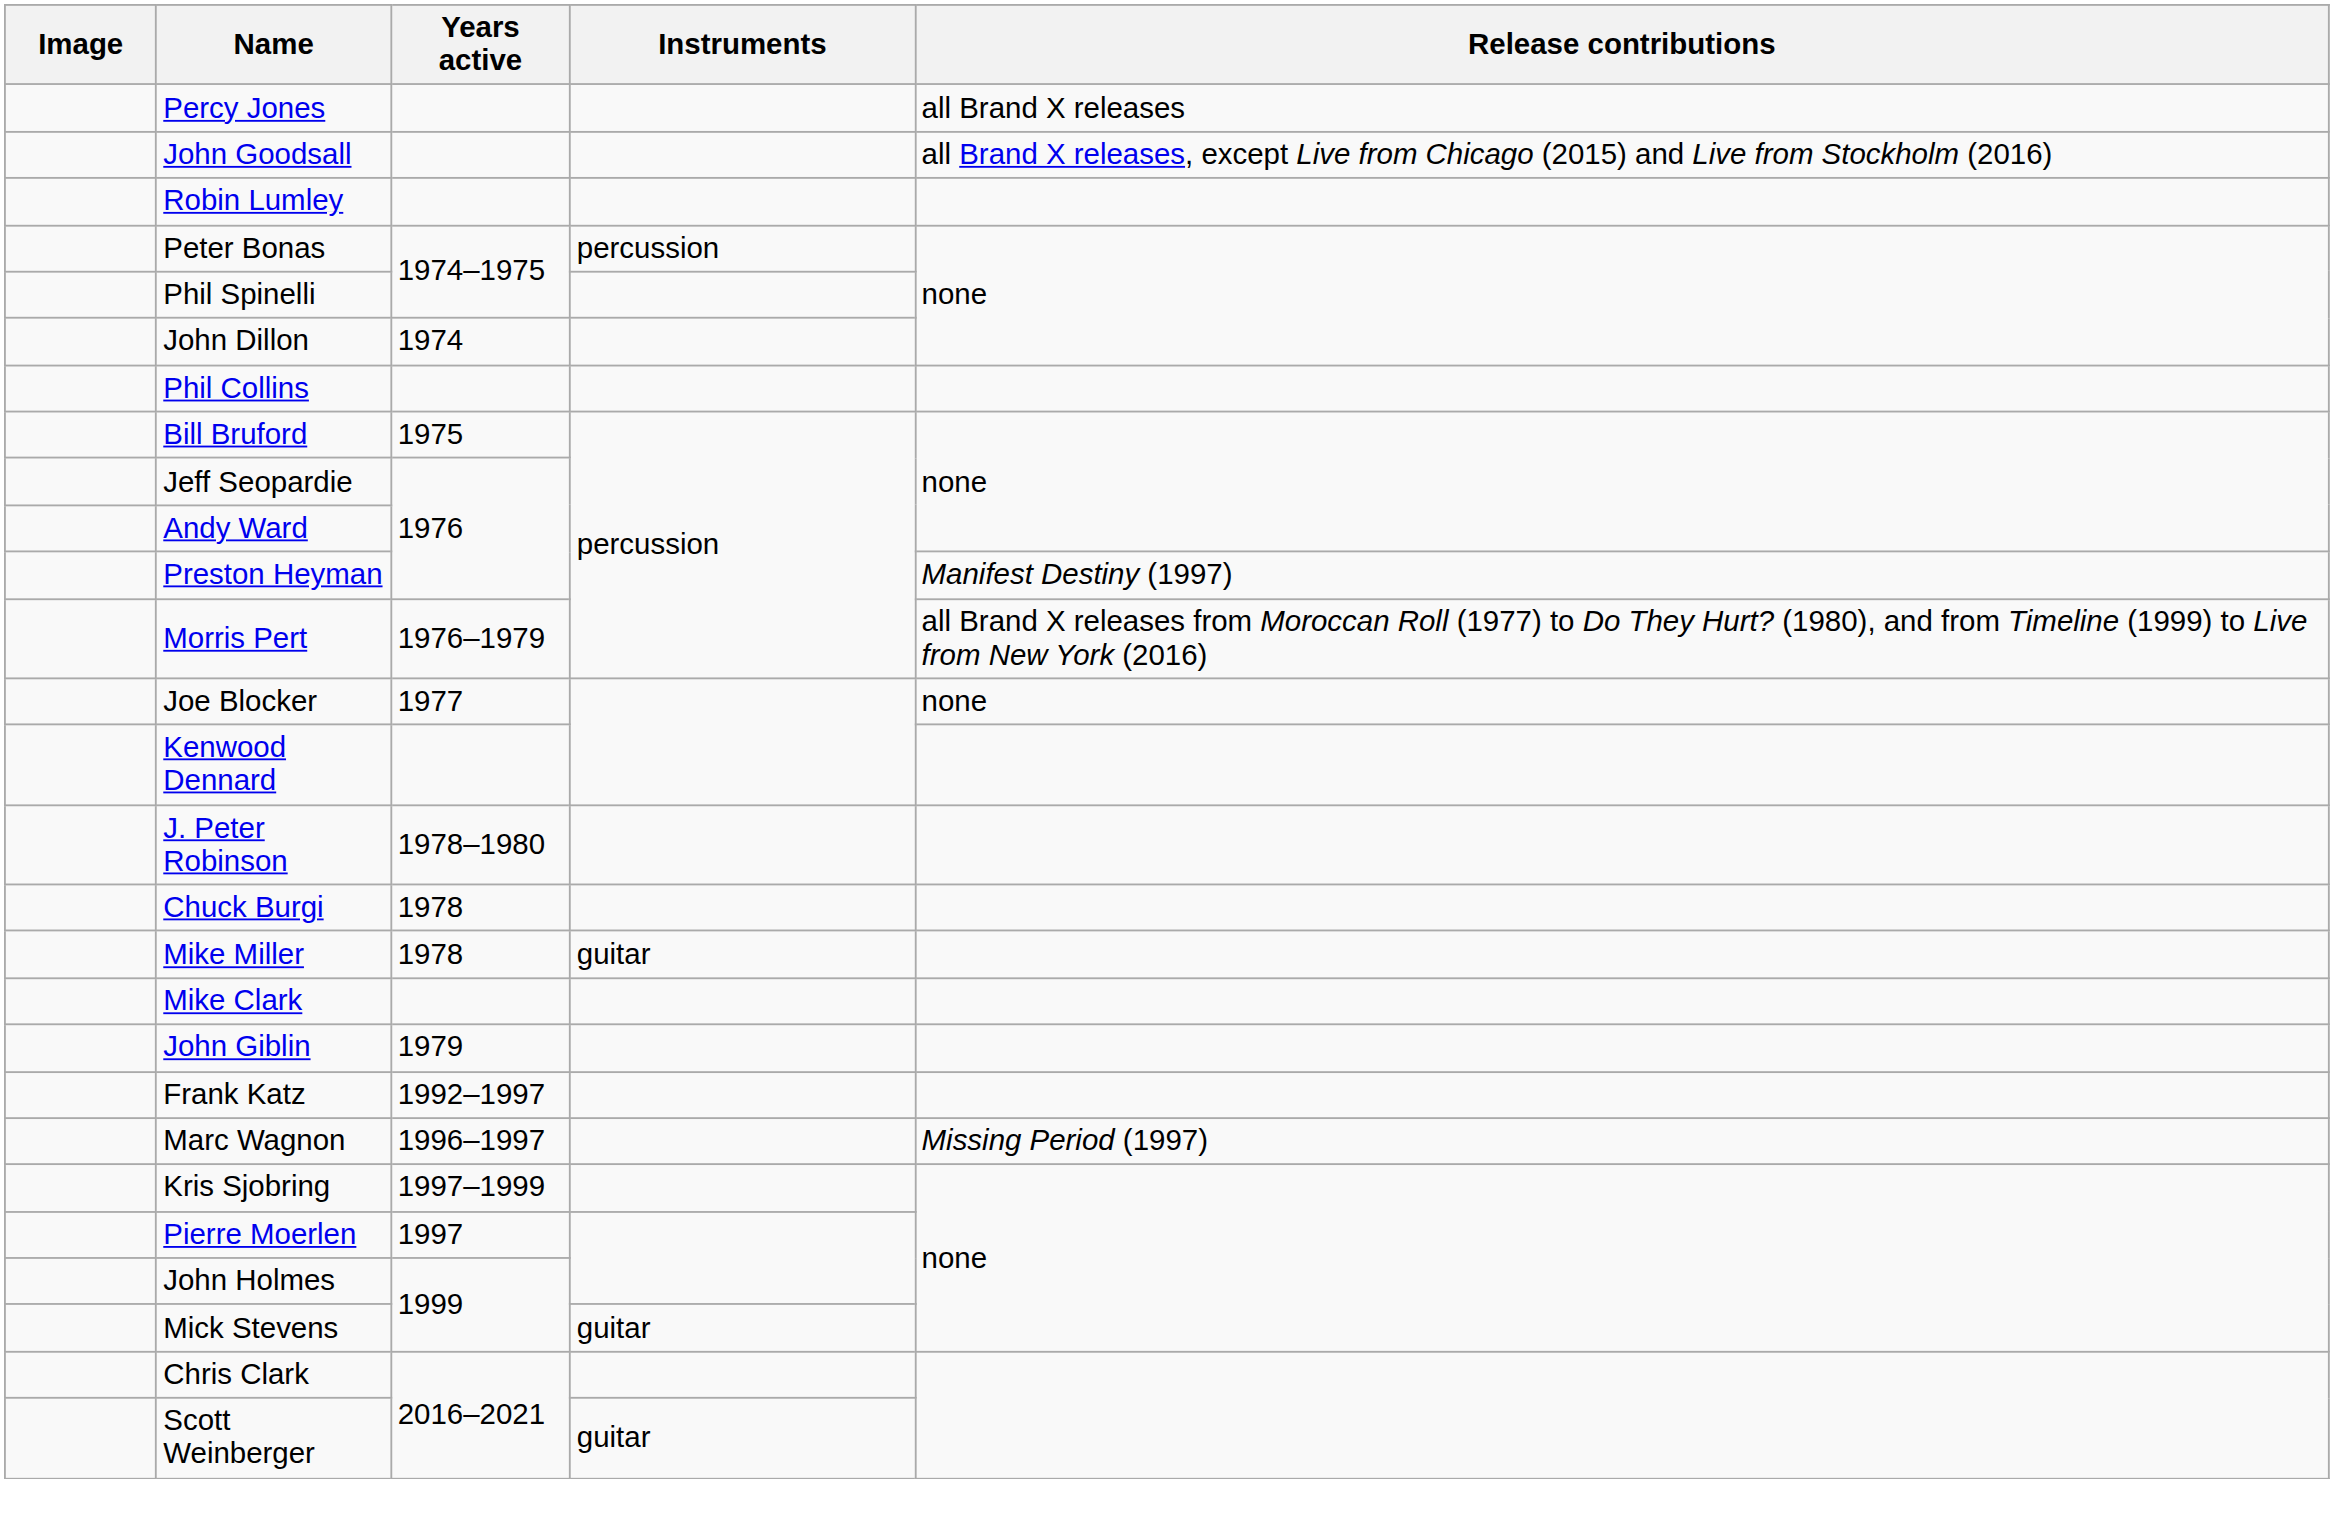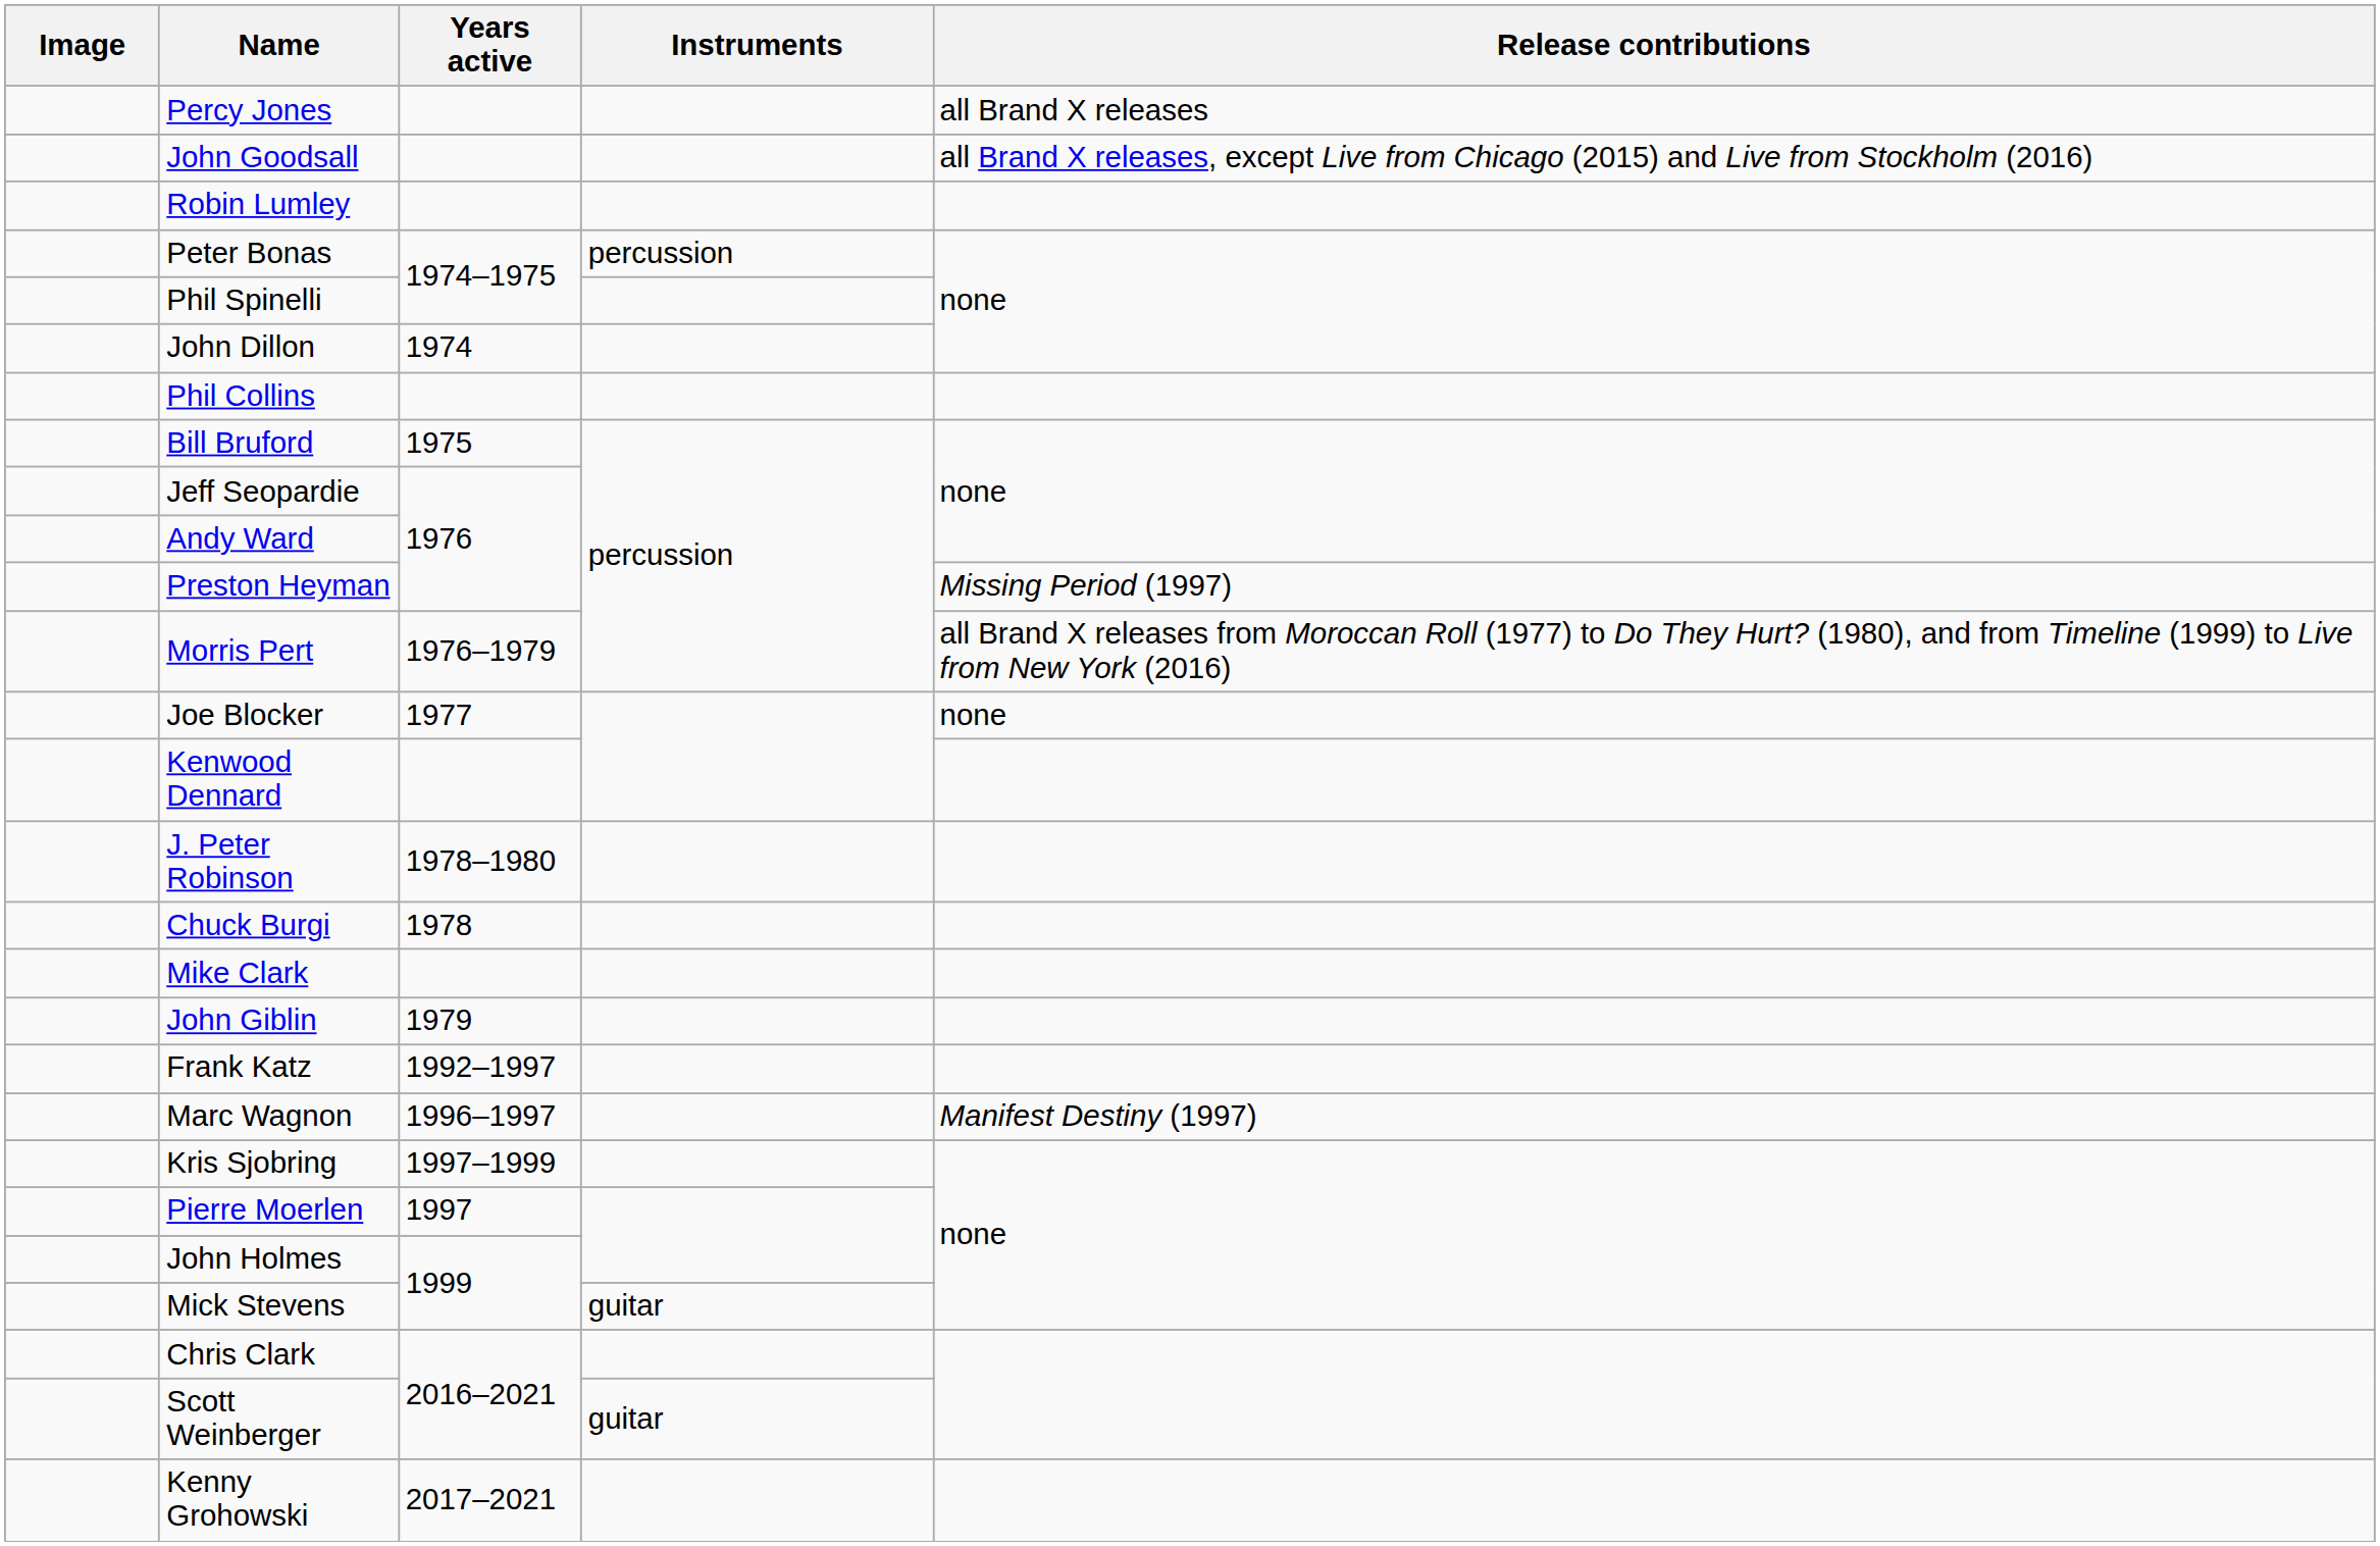Preston Heyman | Release contributions: Manifest Destiny (1997) -> Missing Period (1997)
- row: Mike Miller | 1978 | guitar
Marc Wagnon | Release contributions: Missing Period (1997) -> Manifest Destiny (1997)
+ row: Kenny Grohowski | 2017–2021
